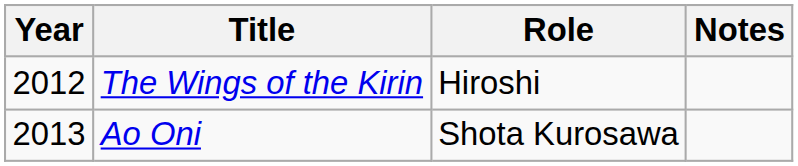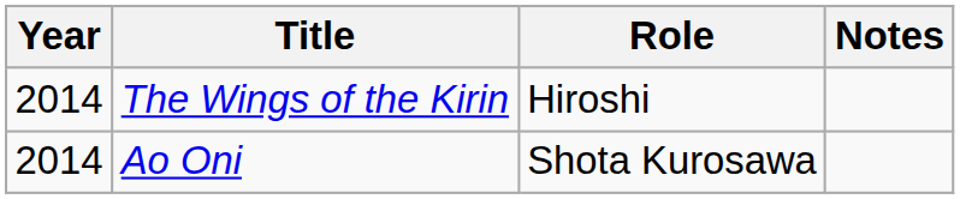The Wings of the Kirin | Year: 2012 -> 2014
Ao Oni | Year: 2013 -> 2014
